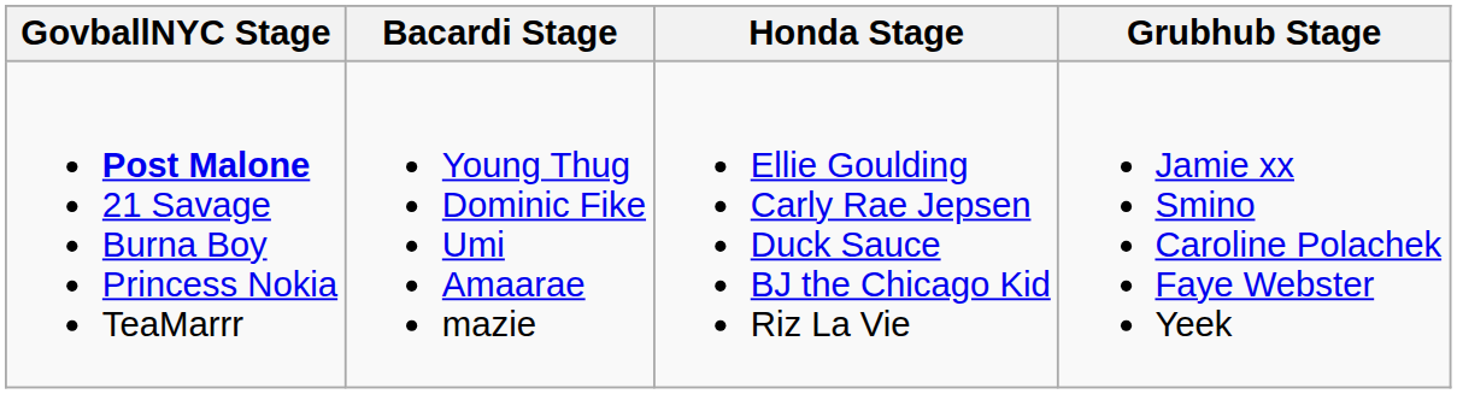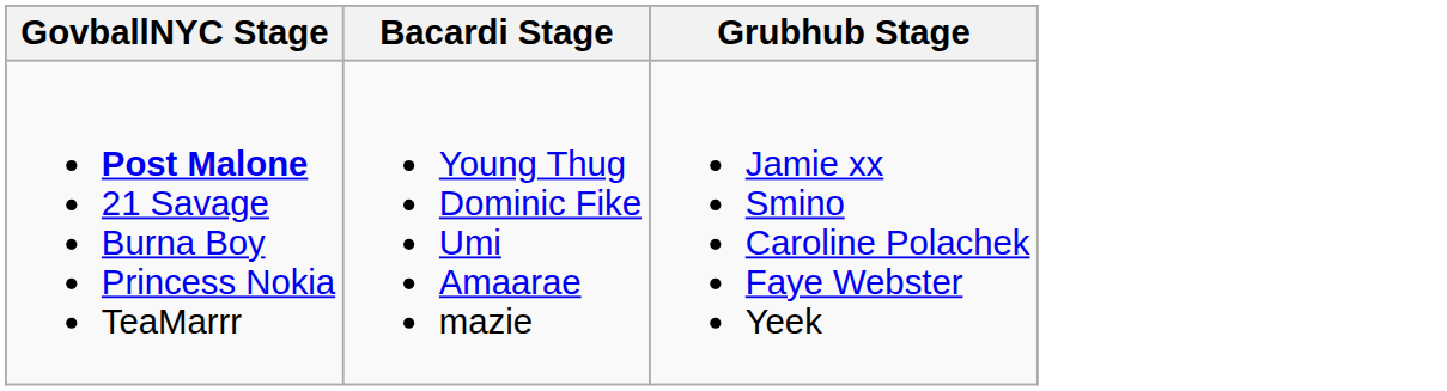- column: Honda Stage | Ellie Goulding Carly Rae Jepsen Duck Sauce BJ the Chicago Kid Riz La Vie
